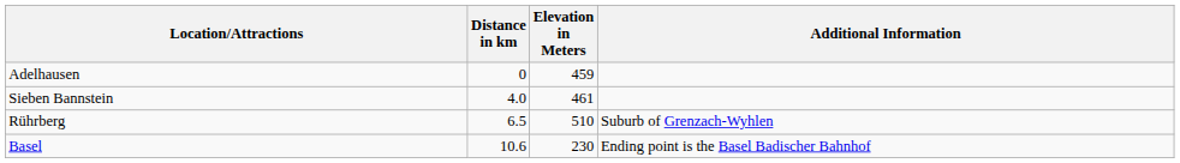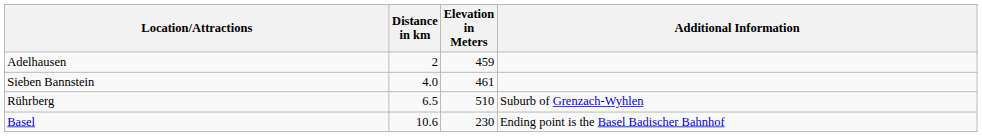Adelhausen | Distance in km: 0 -> 2
